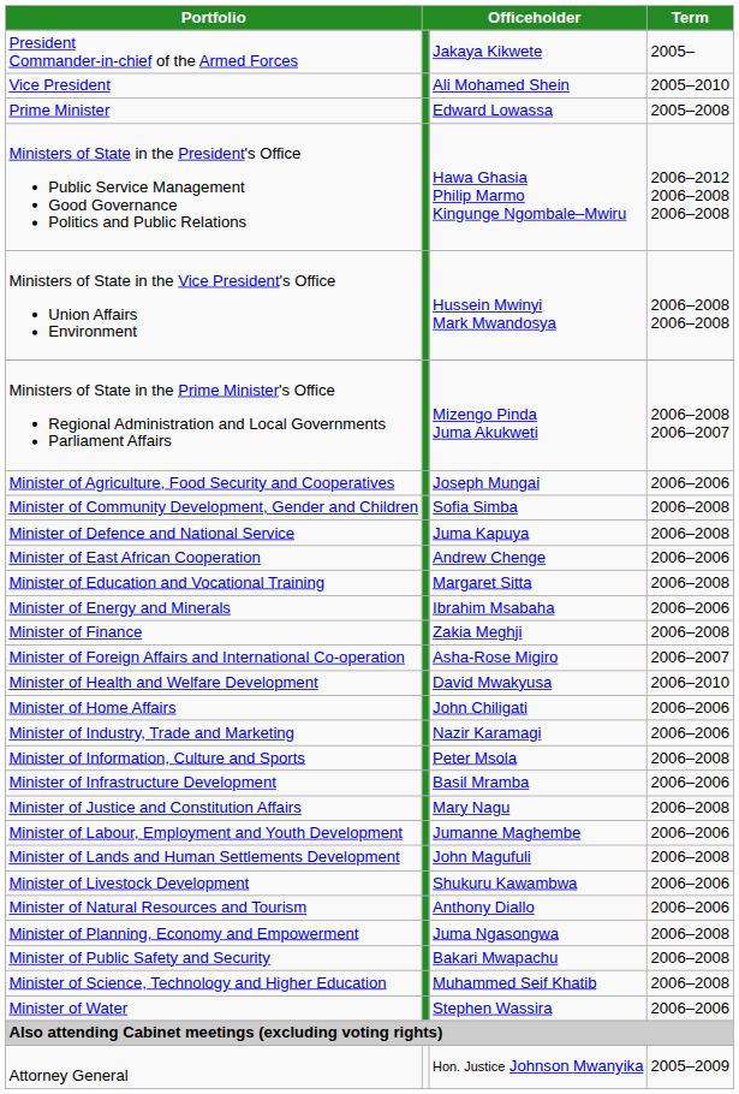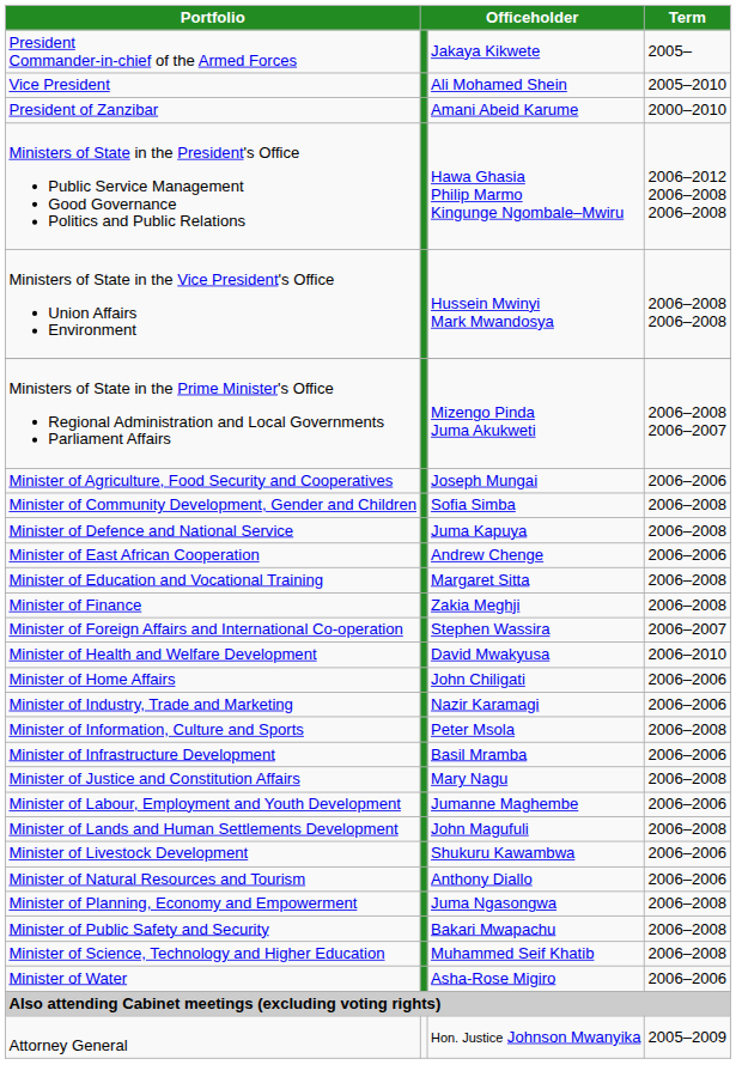- row: Prime Minister | Edward Lowassa | 2005–2008
+ row: President of Zanzibar | Amani Abeid Karume | 2000–2010
- row: Minister of Energy and Minerals | Ibrahim Msabaha | 2006–2006
Minister of Foreign Affairs and International Co-operation | column 3: Asha-Rose Migiro -> Stephen Wassira
Minister of Water | column 3: Stephen Wassira -> Asha-Rose Migiro
